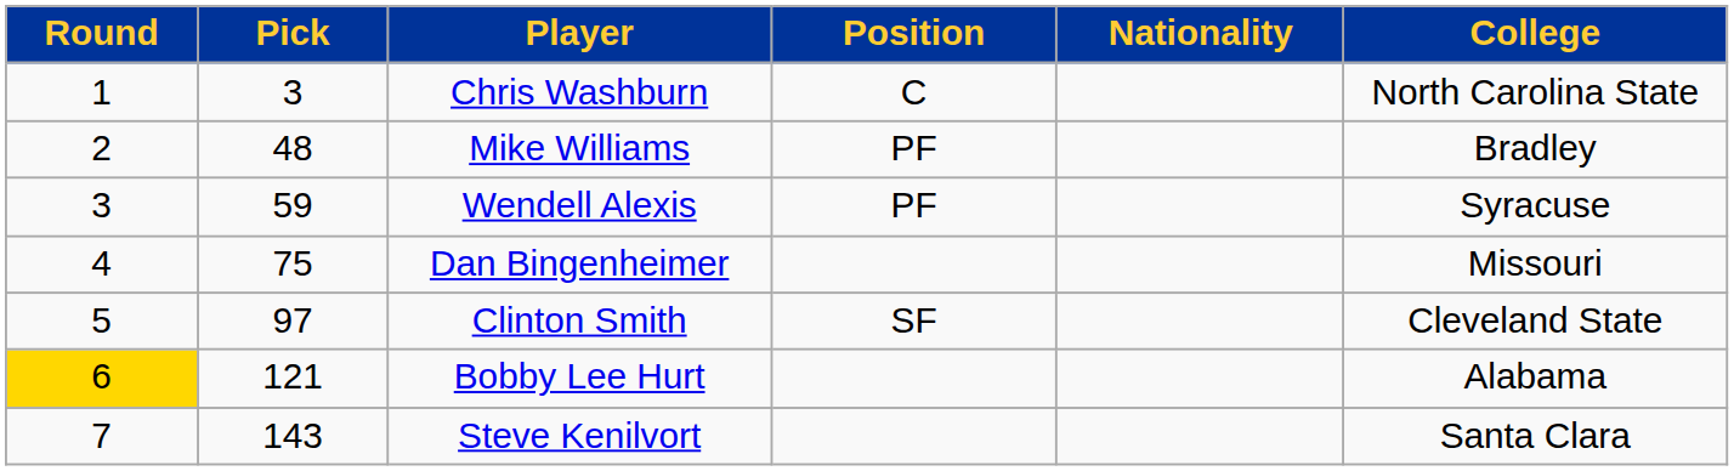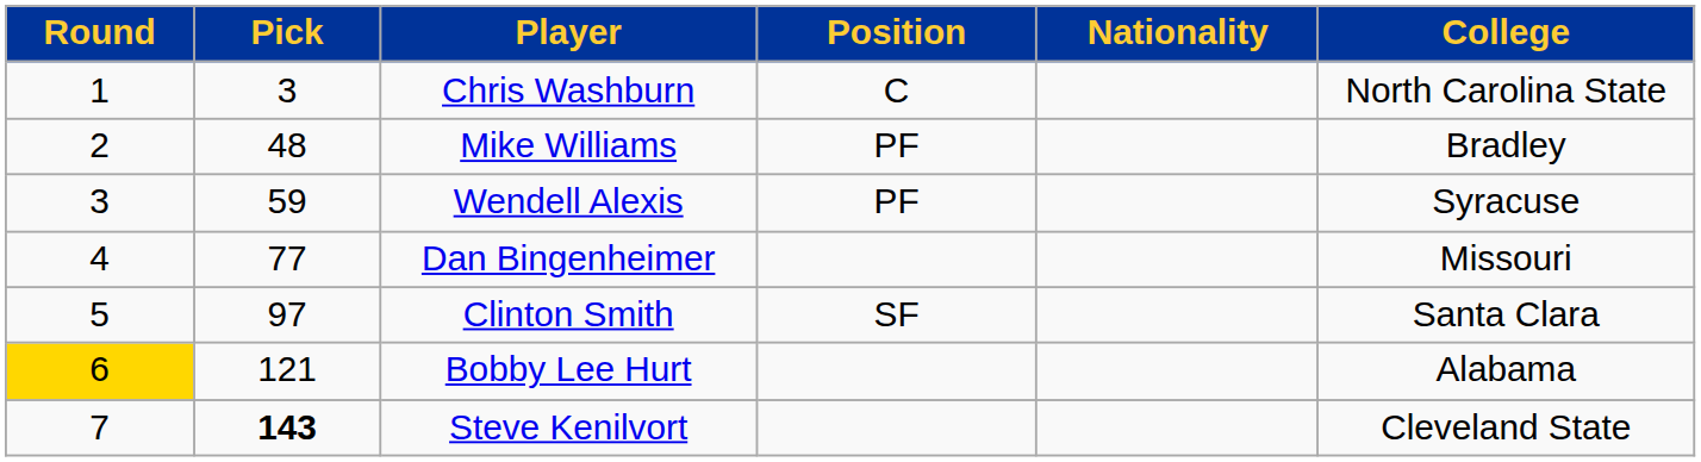Dan Bingenheimer | Pick: 75 -> 77
Clinton Smith | College: Cleveland State -> Santa Clara
Steve Kenilvort | Pick: normal -> bold
Steve Kenilvort | College: Santa Clara -> Cleveland State
